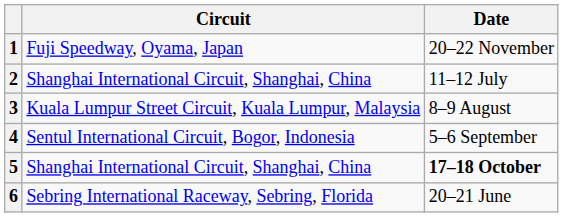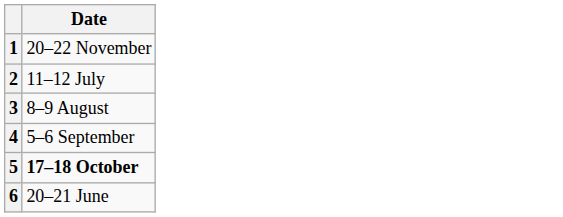- column: Circuit | Fuji Speedway, Oyama, Japan | Shanghai International Circuit, Shanghai, China | Kuala Lumpur Street Circuit, Kuala Lumpur, Malaysia | Sentul International Circuit, Bogor, Indonesia | Shanghai International Circuit, Shanghai, China | Sebring International Raceway, Sebring, Florida
